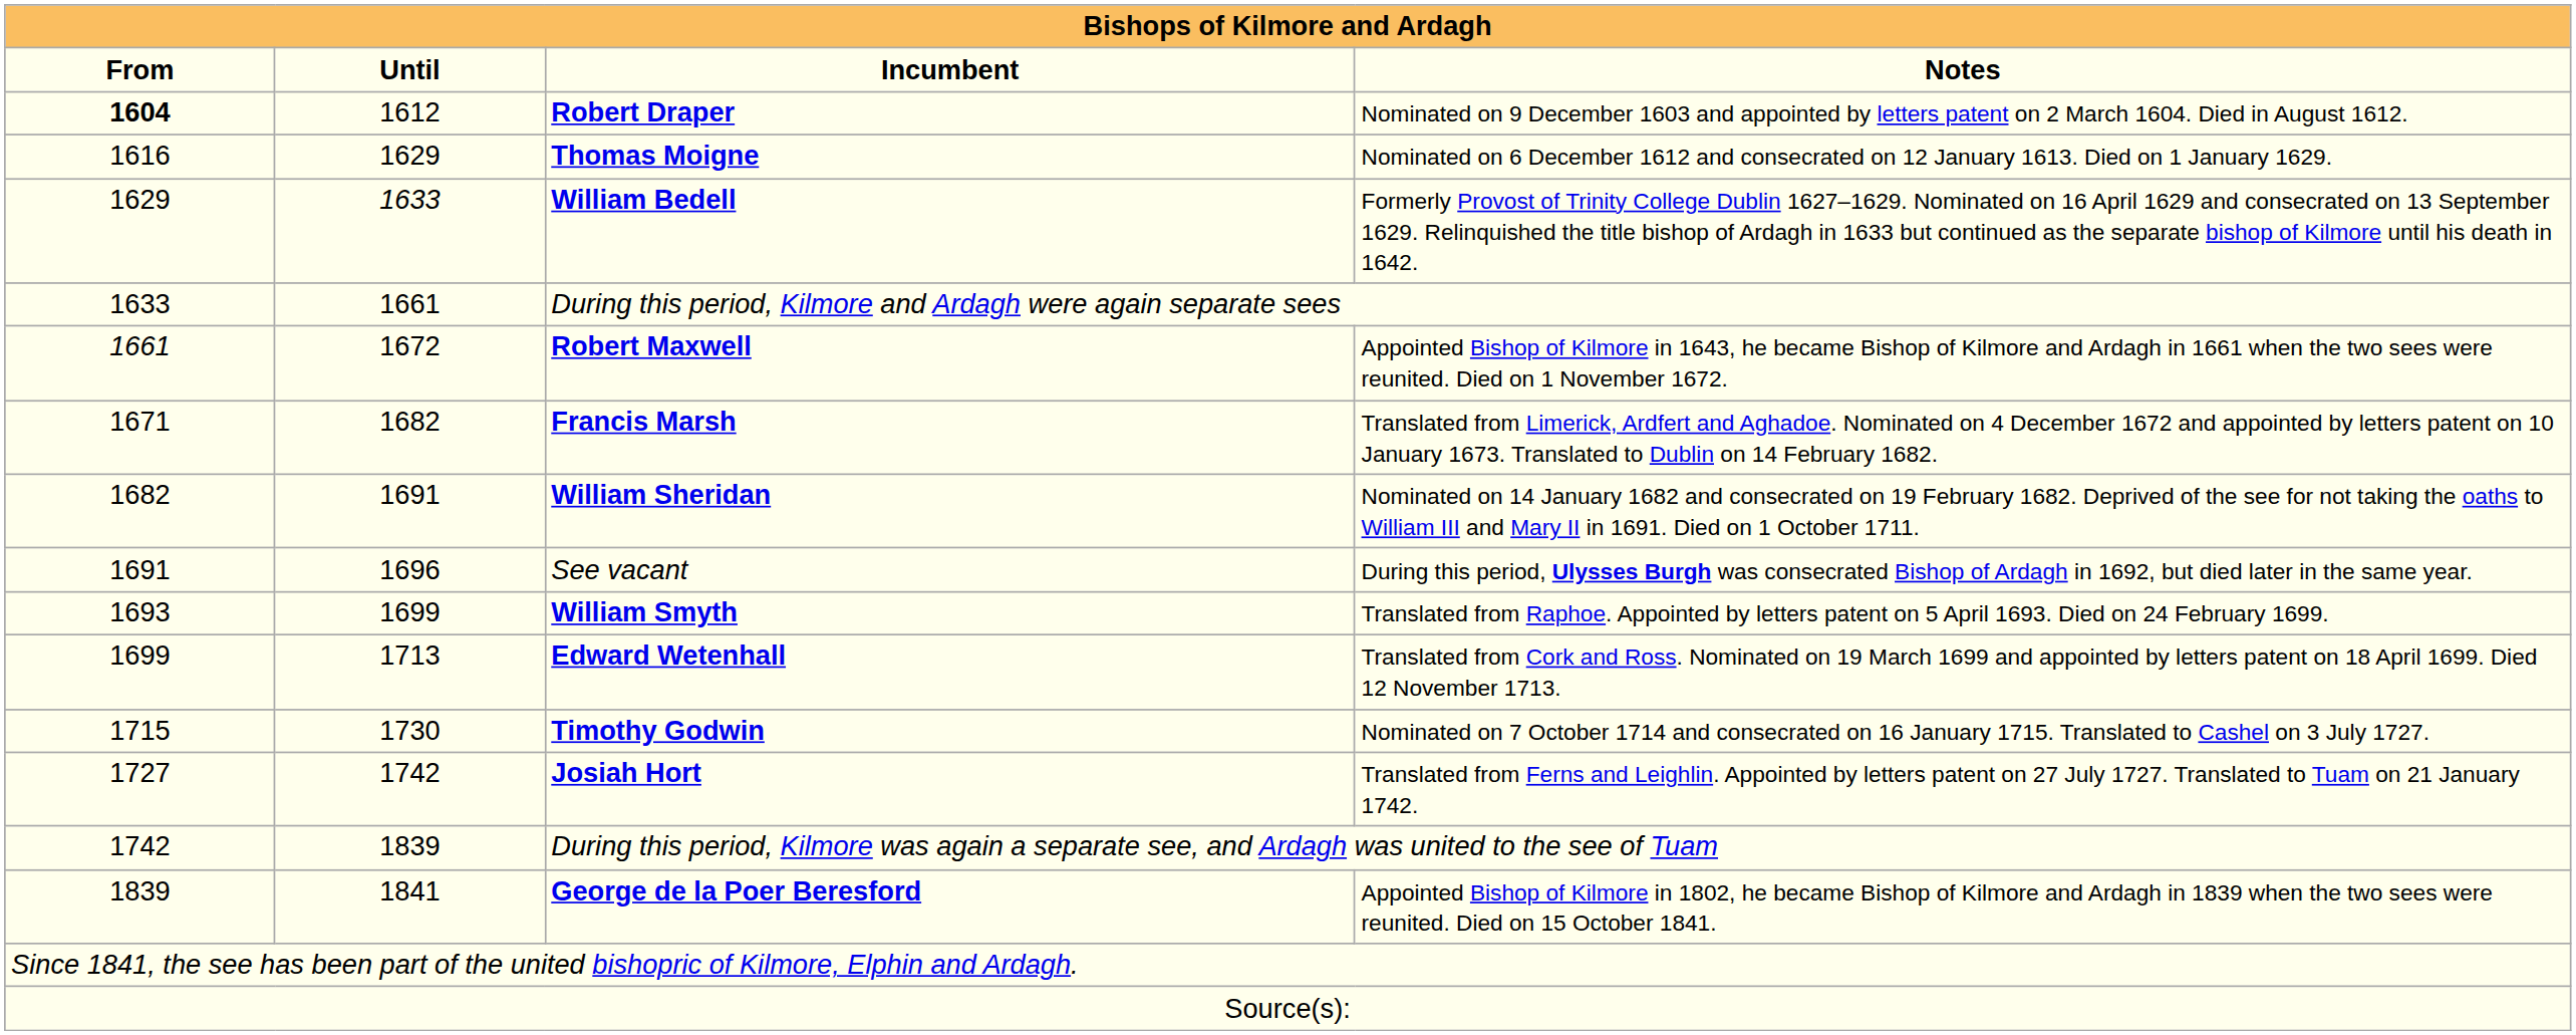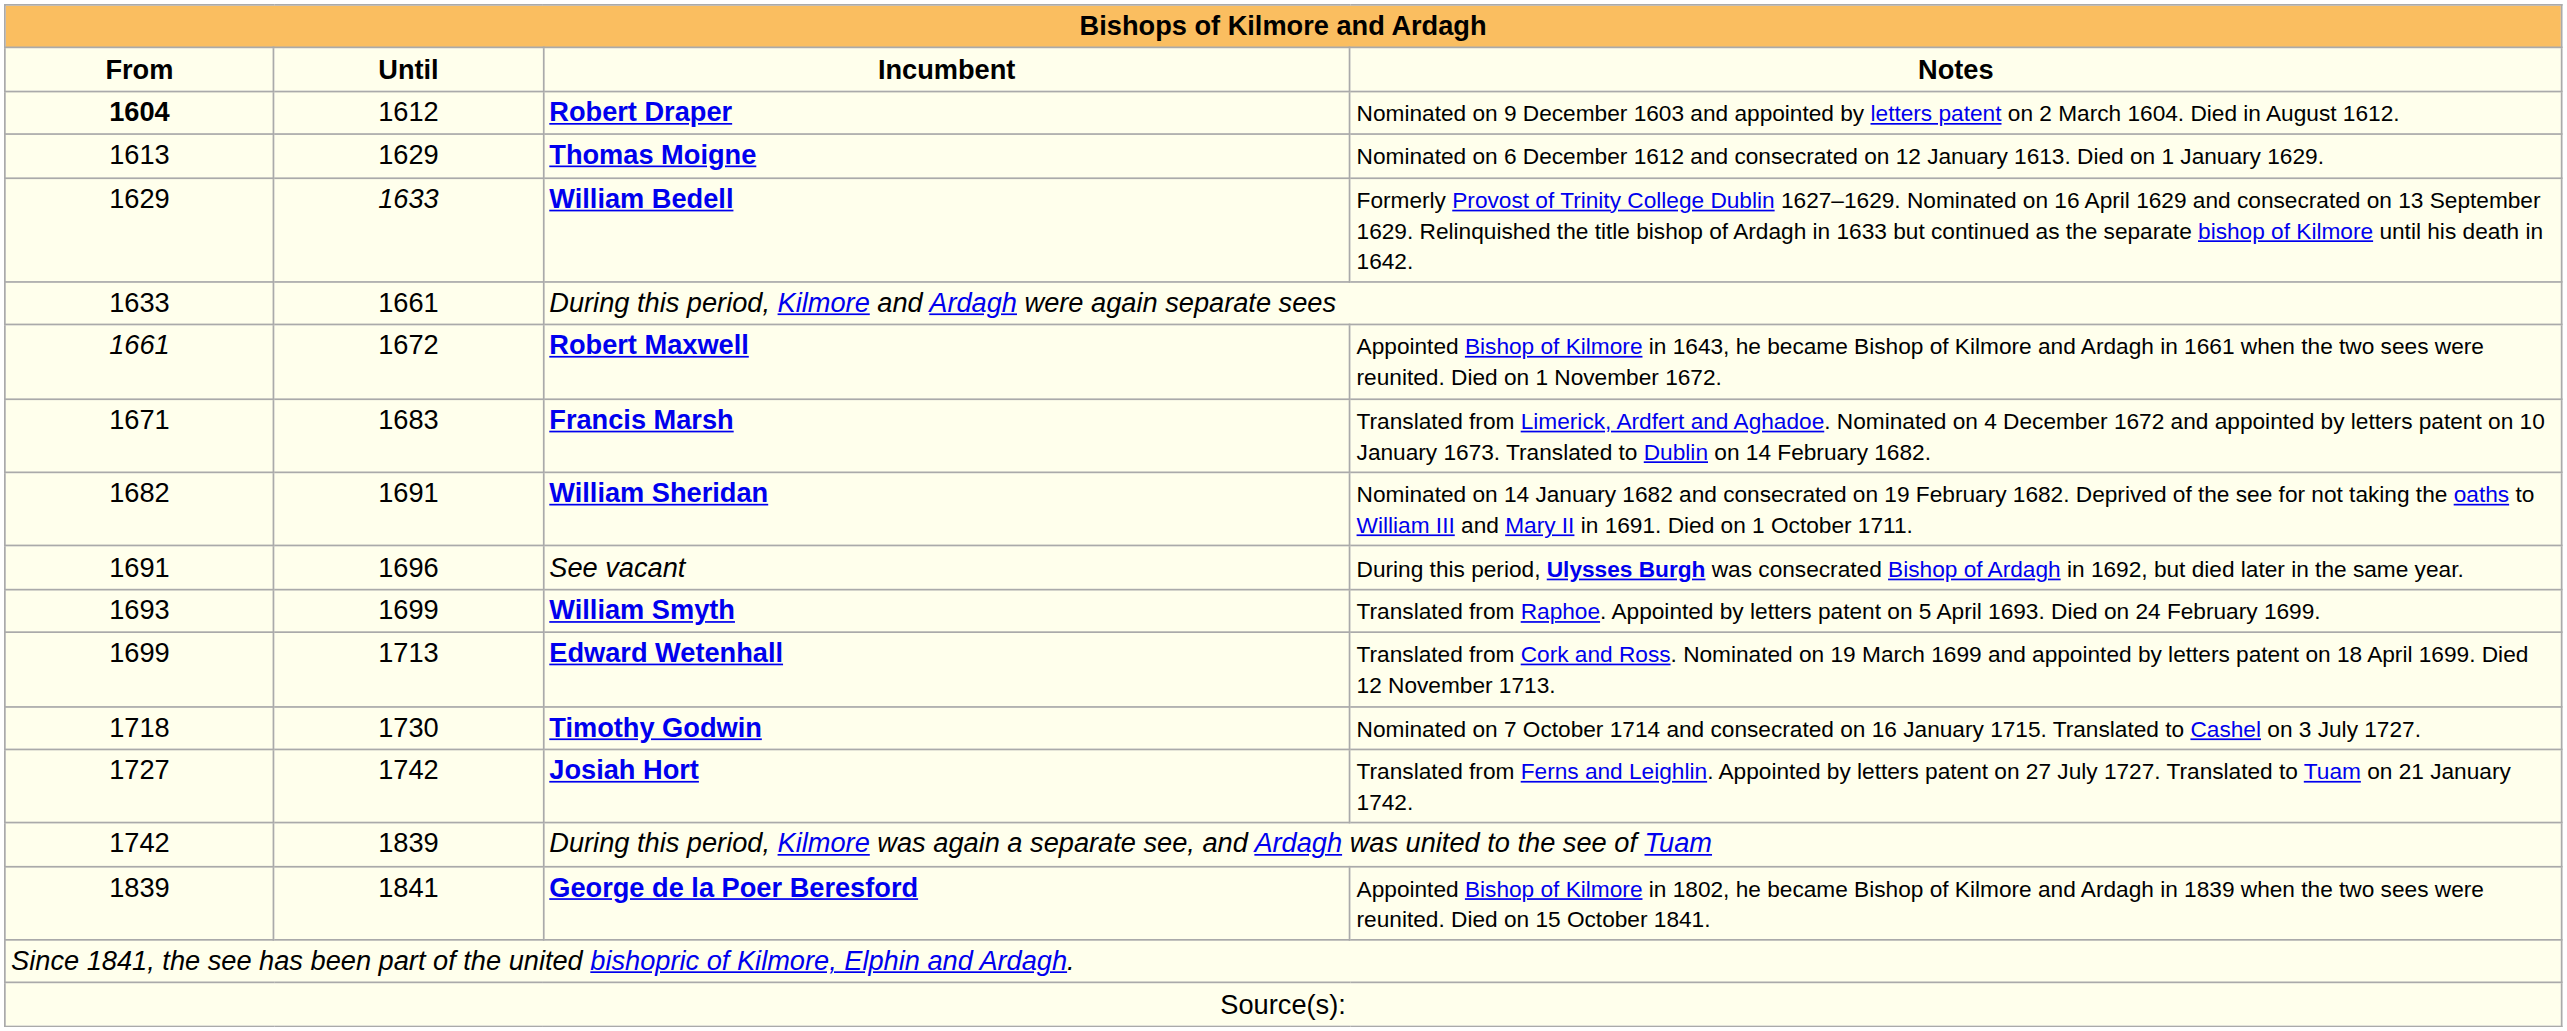Thomas Moigne | From: 1616 -> 1613
Francis Marsh | Until: 1682 -> 1683
Timothy Godwin | From: 1715 -> 1718
